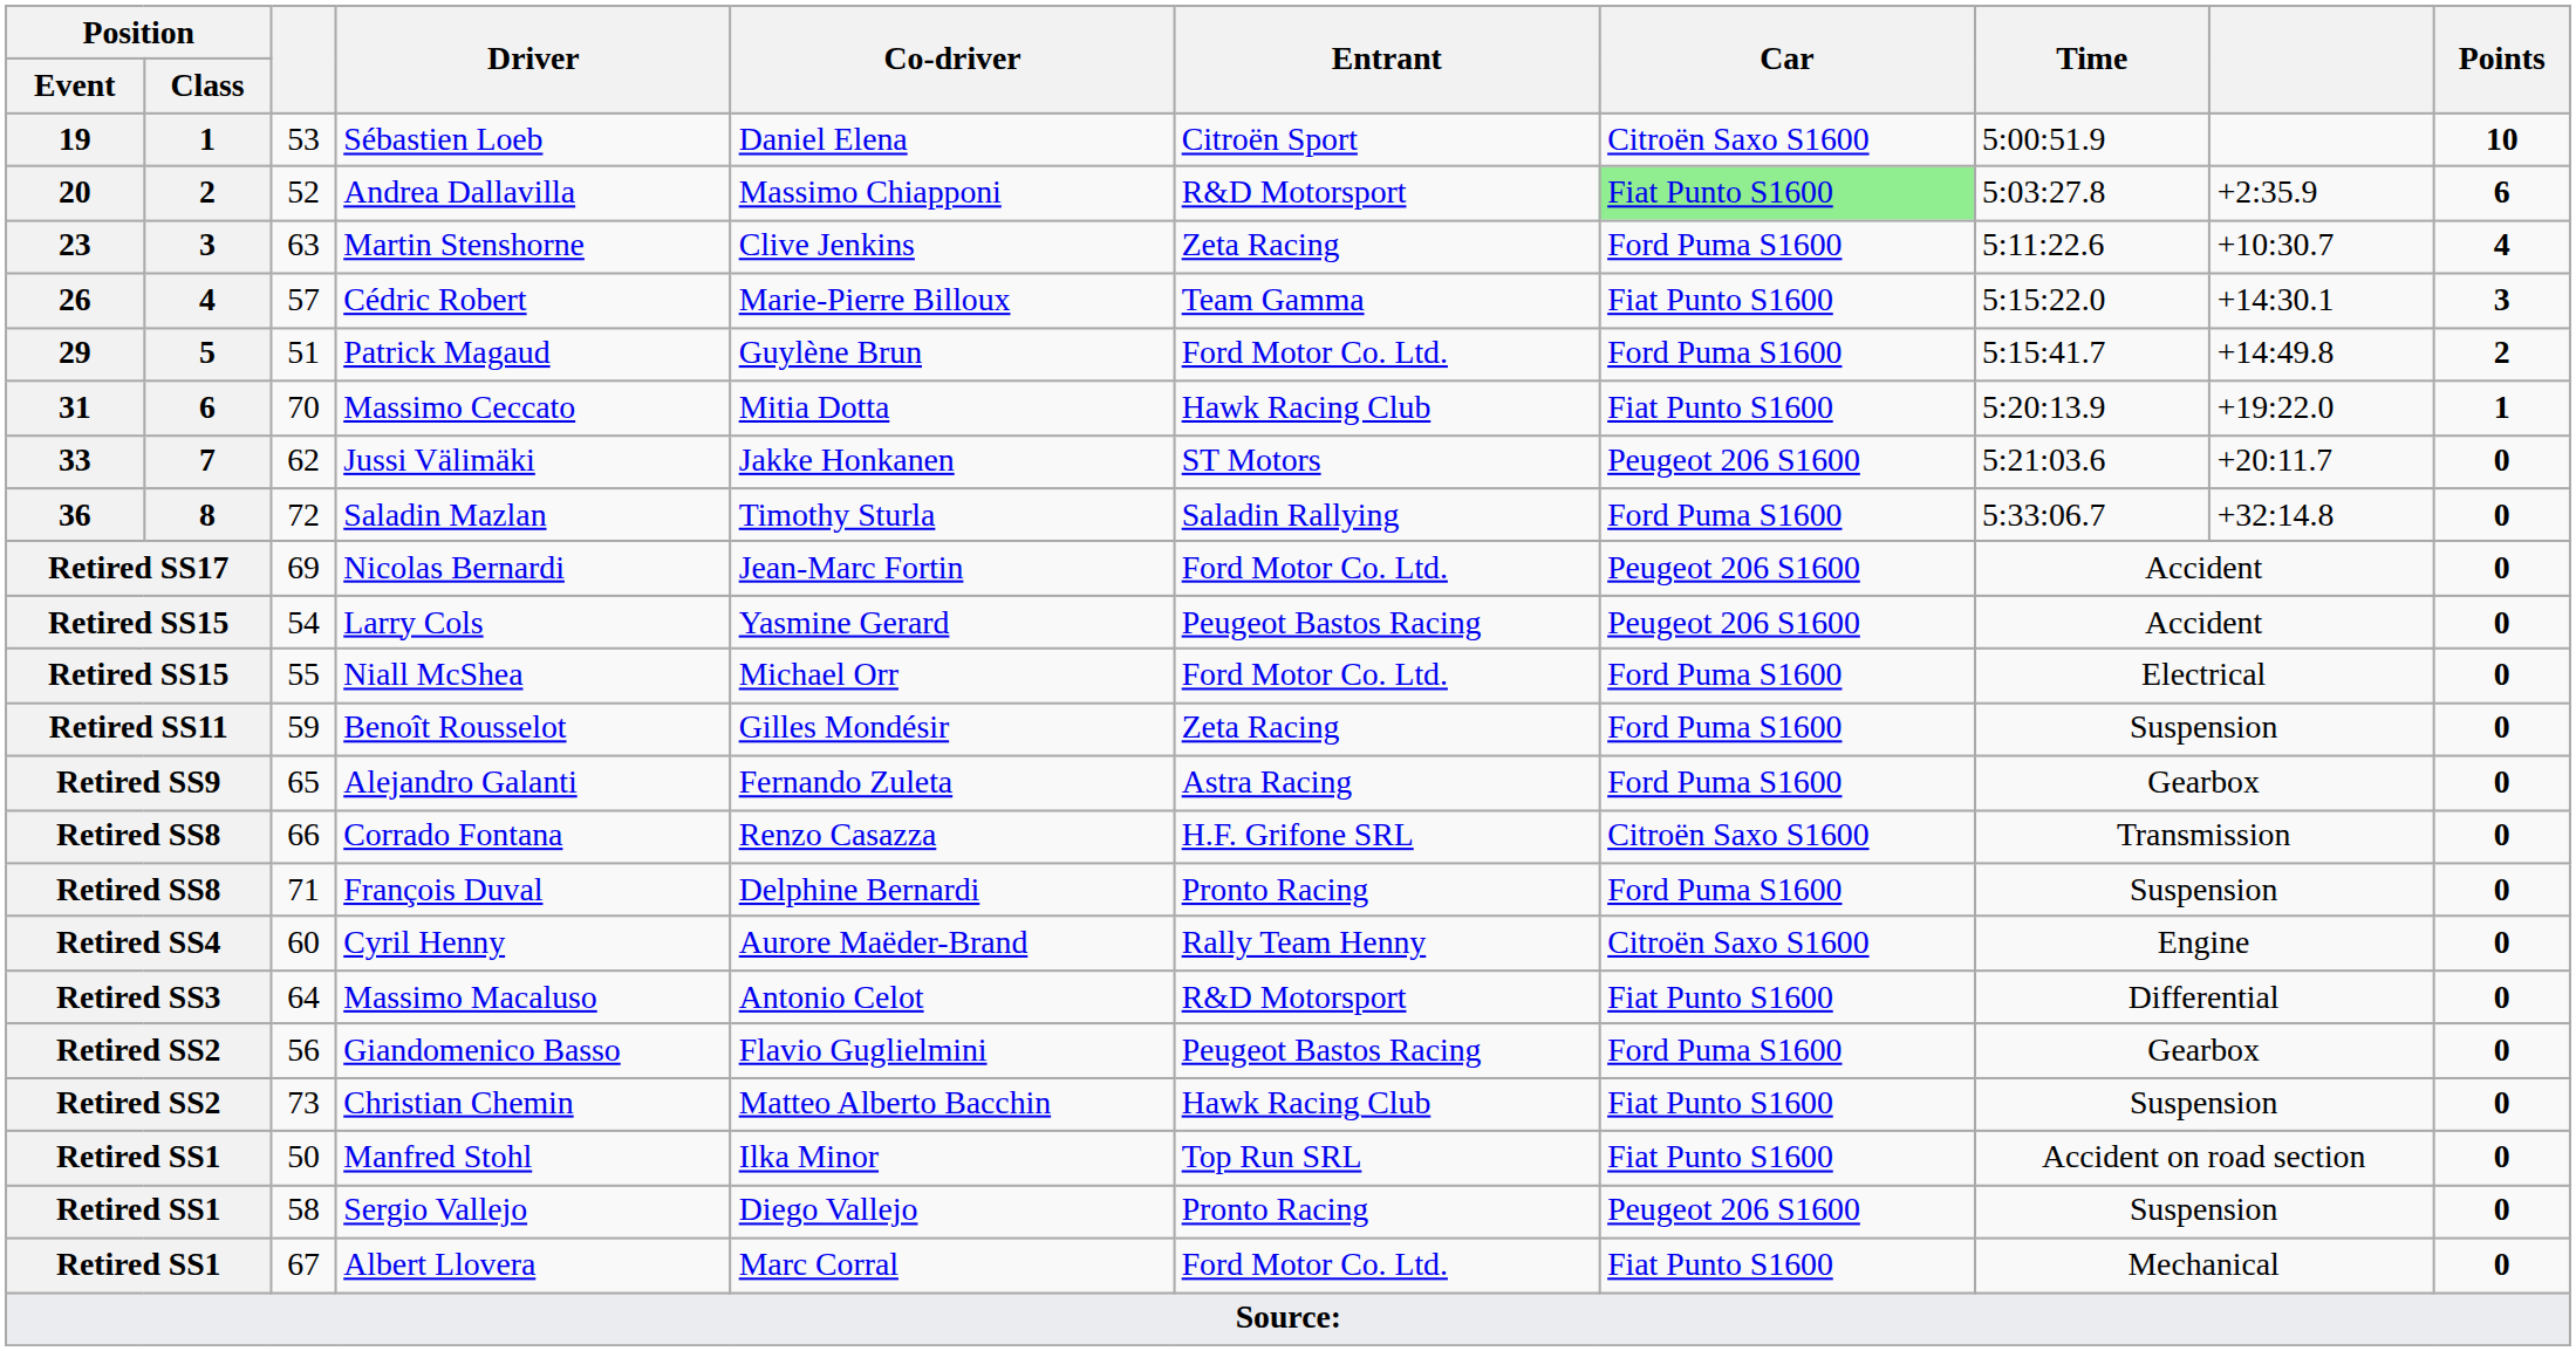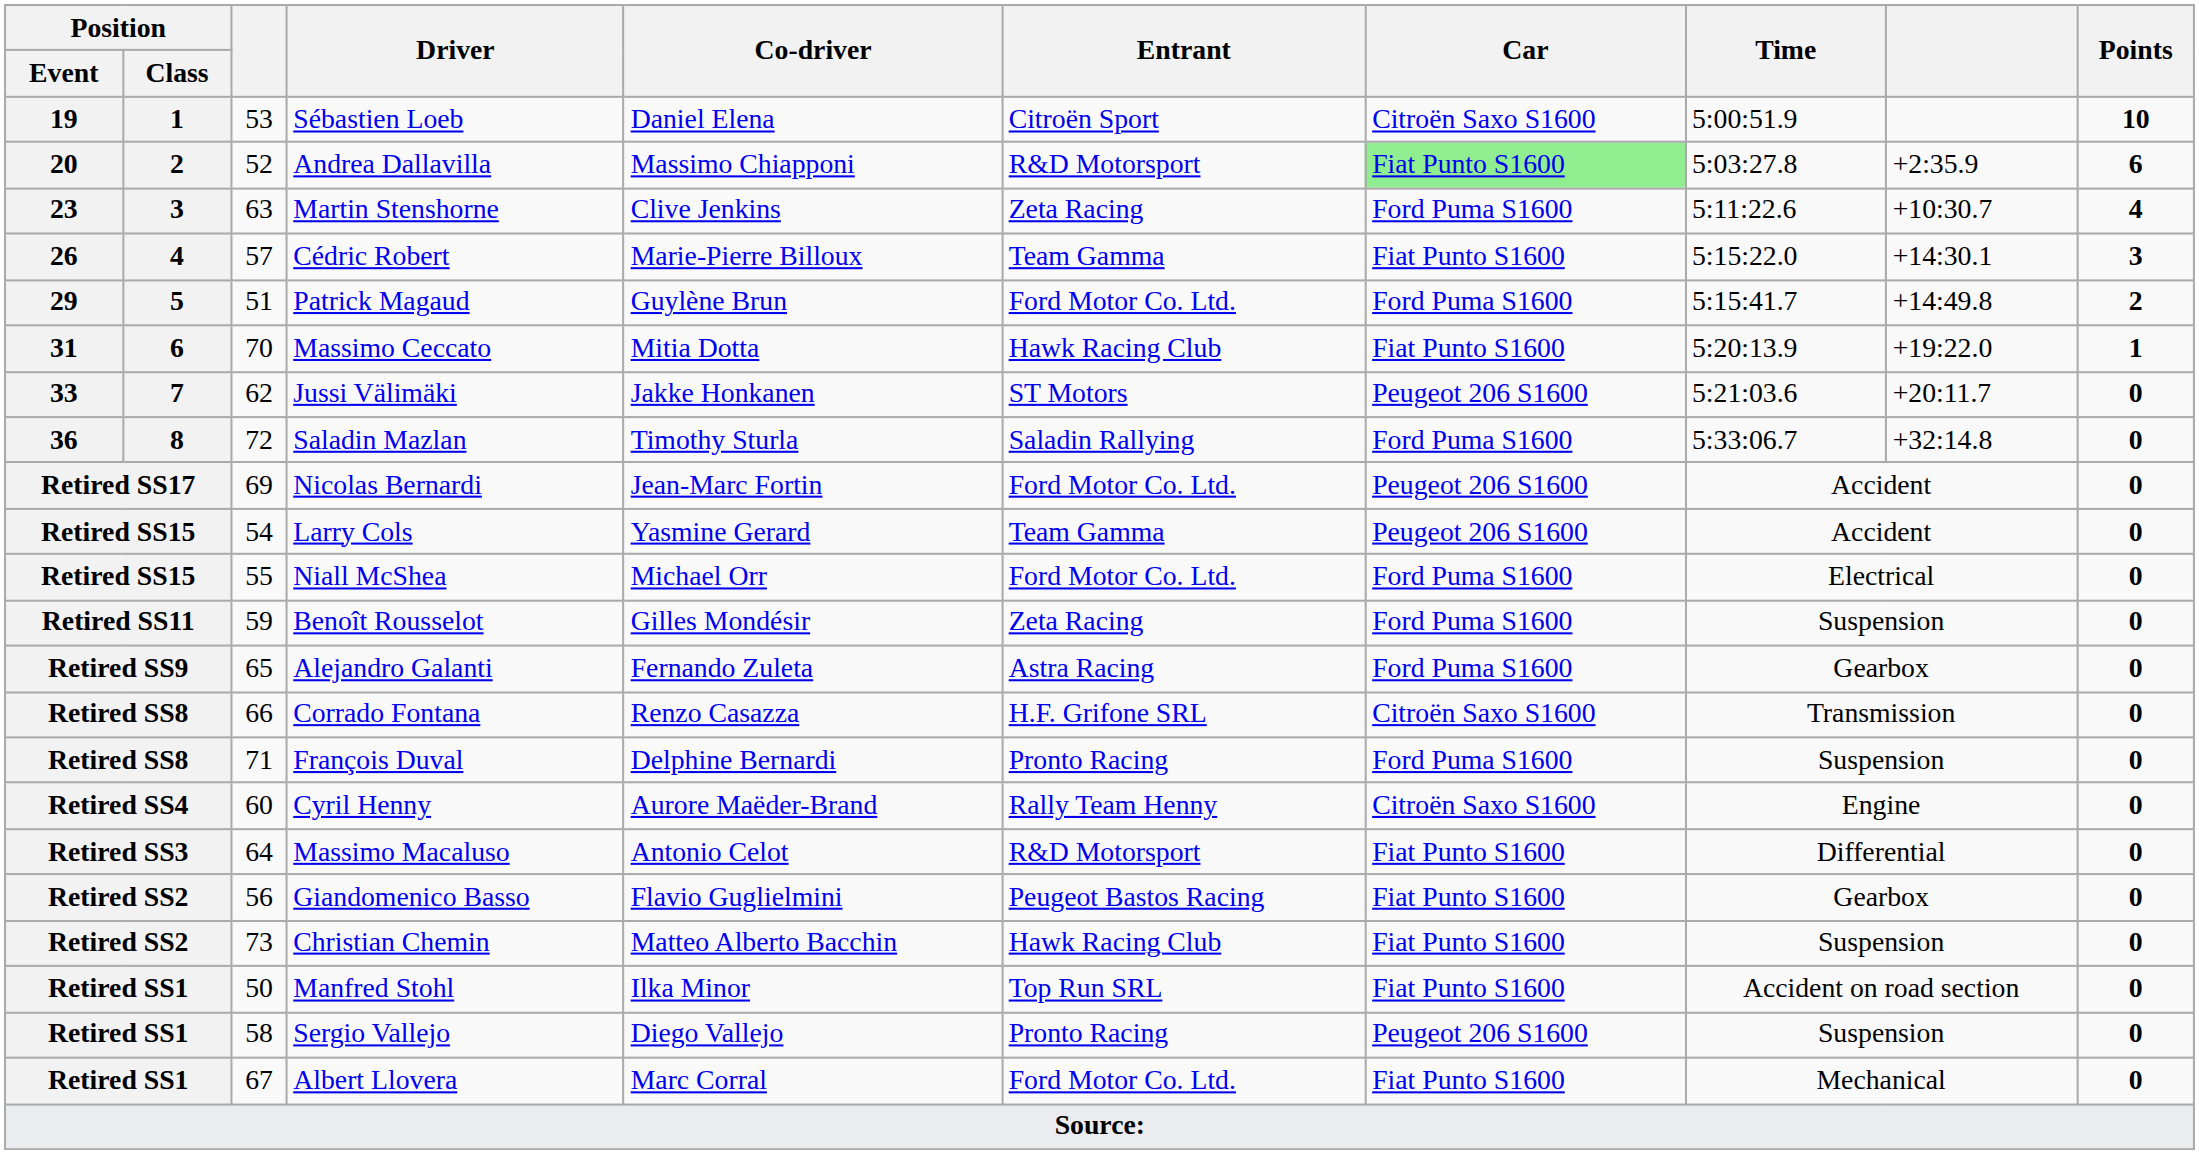Larry Cols | Entrant: Peugeot Bastos Racing -> Team Gamma
Giandomenico Basso | Car: Ford Puma S1600 -> Fiat Punto S1600
